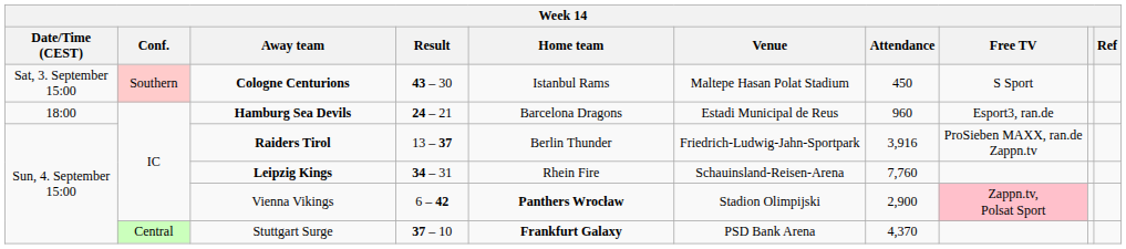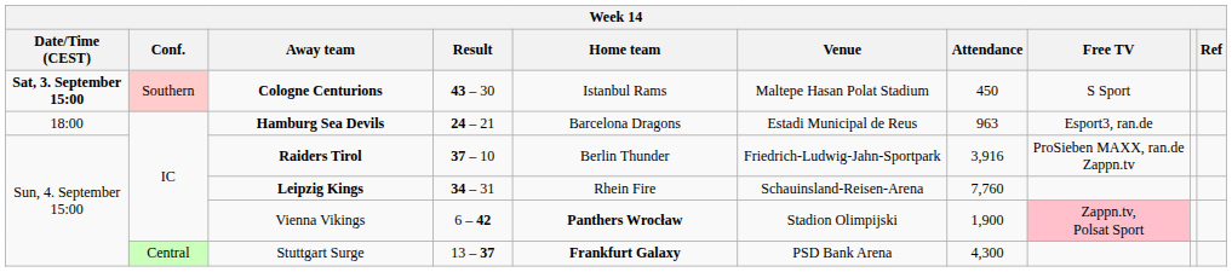Cologne Centurions | Date/Time (CEST): normal -> bold
Hamburg Sea Devils | Attendance: 960 -> 963
Raiders Tirol | Result: 13 – 37 -> 37 – 10
Vienna Vikings | Attendance: 2,900 -> 1,900
Stuttgart Surge | Result: 37 – 10 -> 13 – 37
Stuttgart Surge | Attendance: 4,370 -> 4,300
